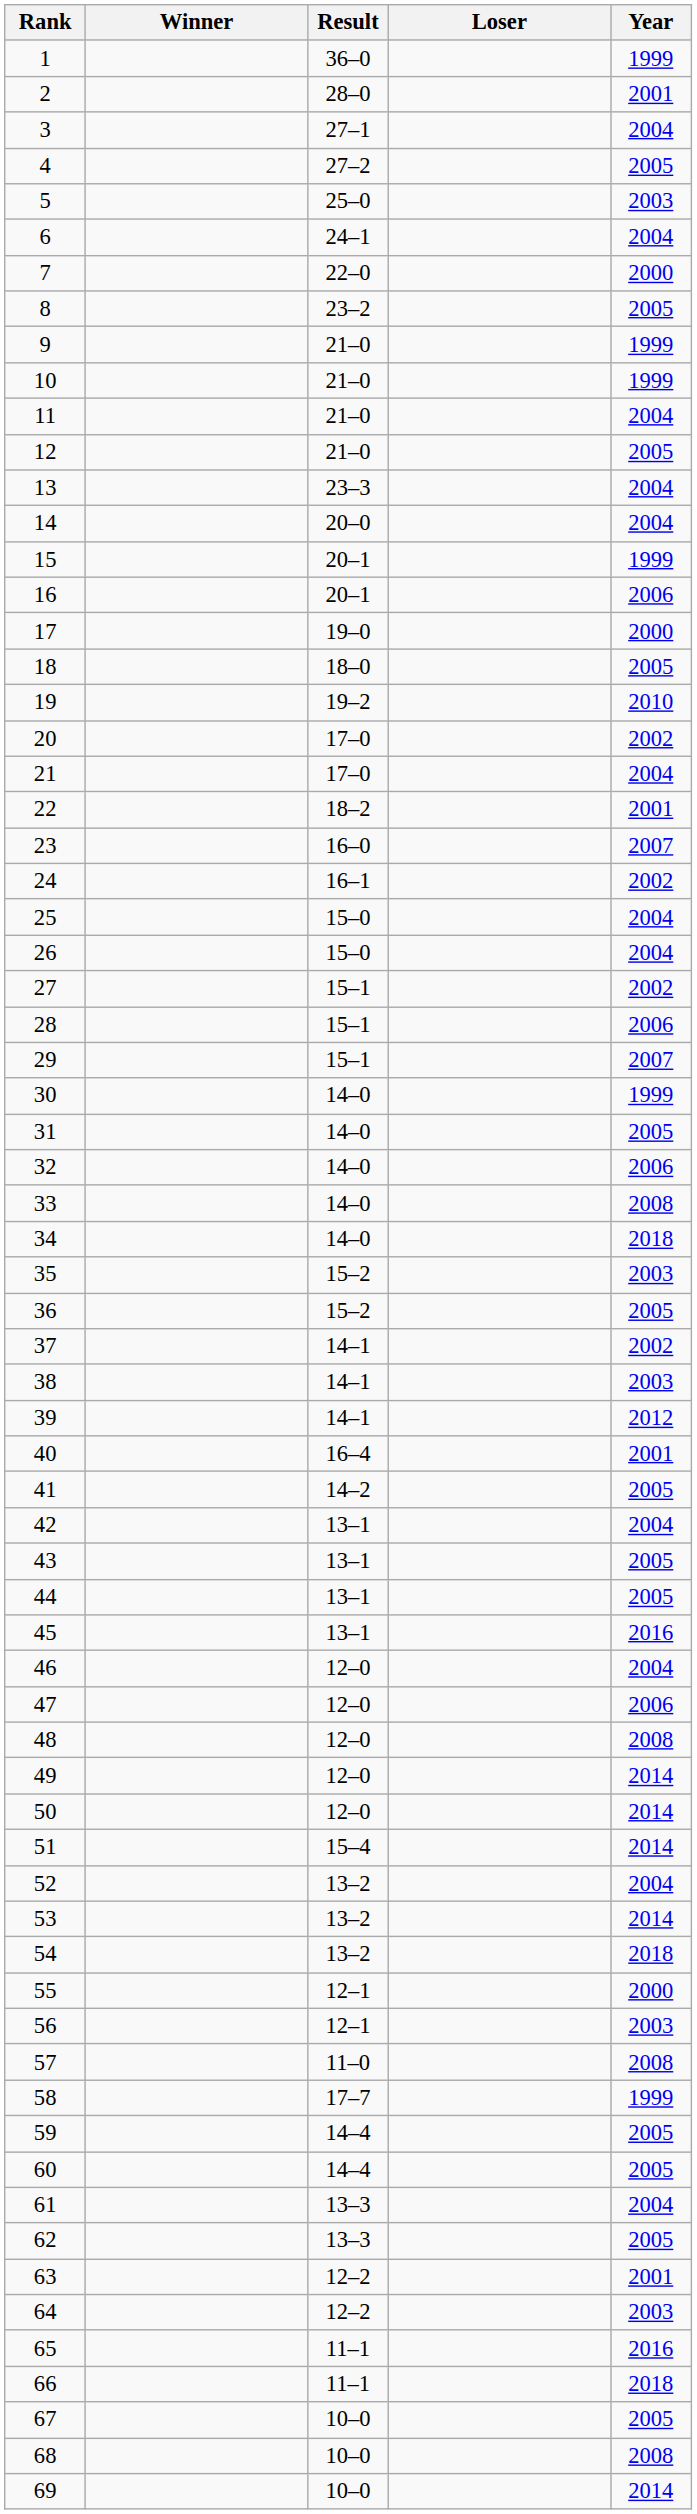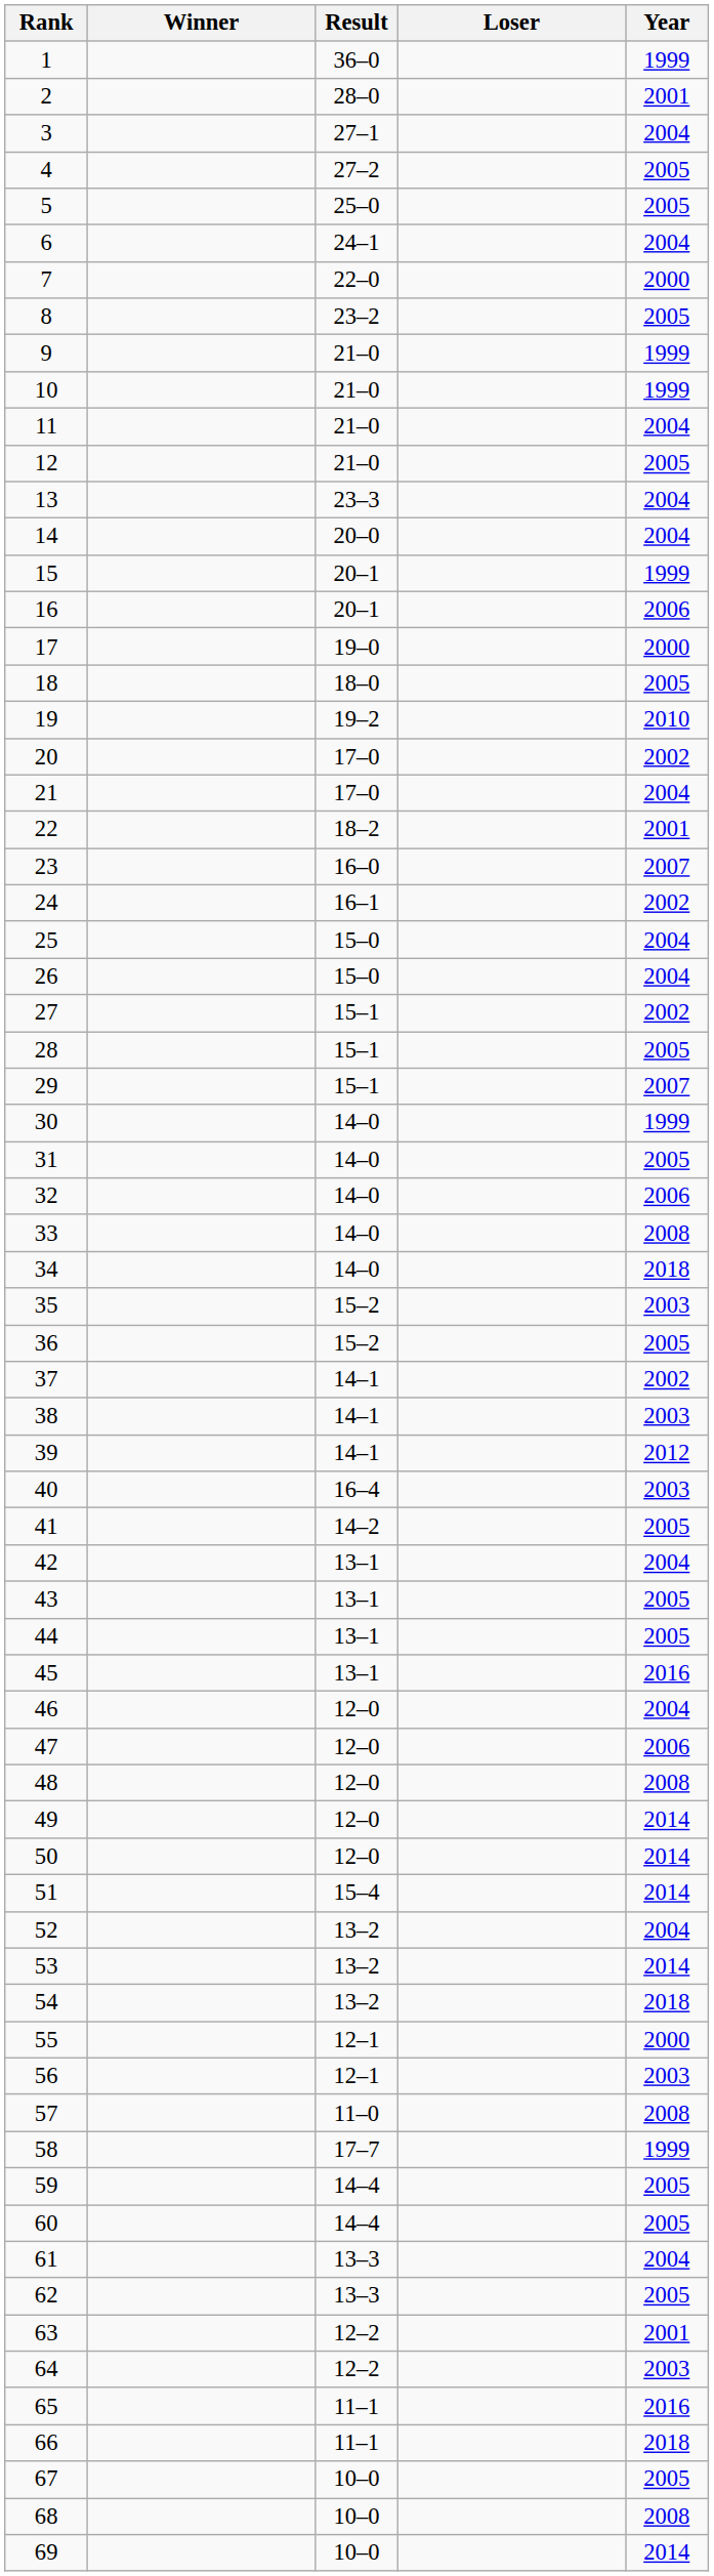5 | Year: 2003 -> 2005
28 | Year: 2006 -> 2005
40 | Year: 2001 -> 2003
